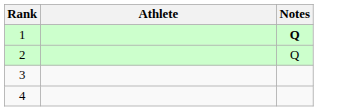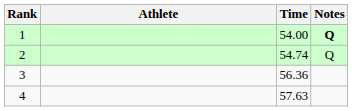+ column: Time | 54.00 | 54.74 | 56.36 | 57.63
